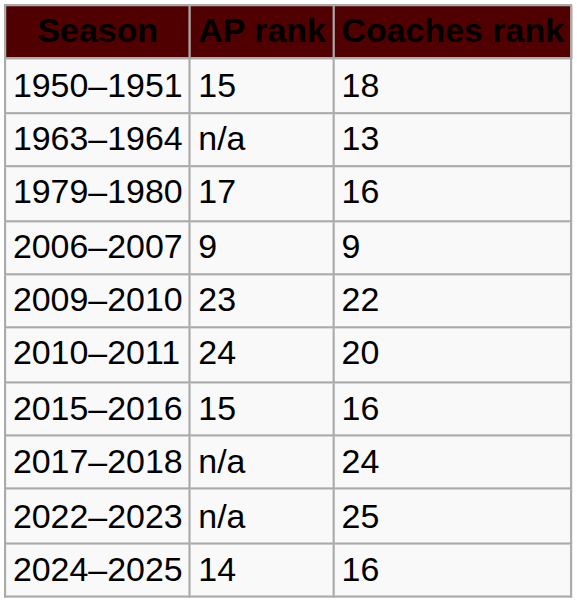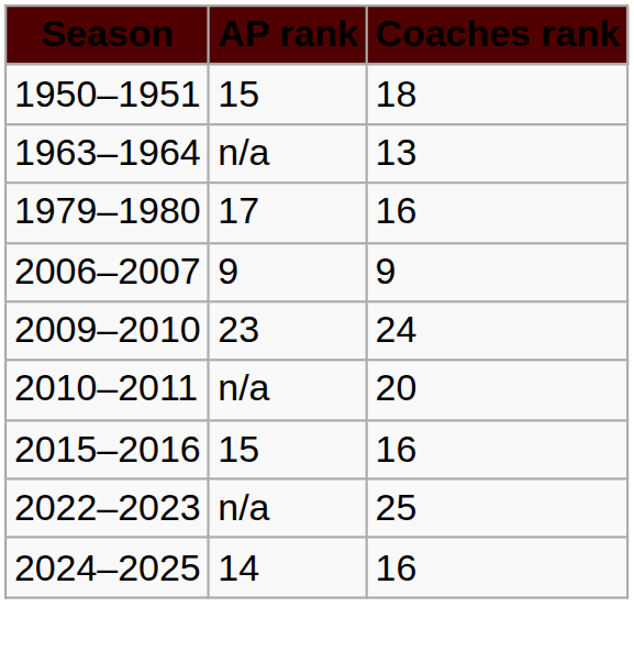2009–2010 | column 3: 22 -> 24
2010–2011 | column 2: 24 -> n/a
- row: 2017–2018 | n/a | 24
